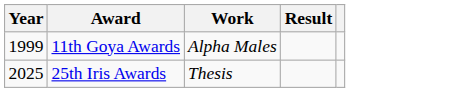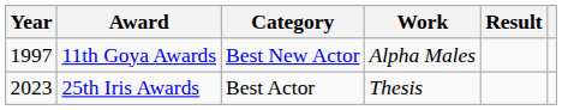+ column: Category | Best New Actor | Best Actor
11th Goya Awards | Year: 1999 -> 1997
25th Iris Awards | Year: 2025 -> 2023
